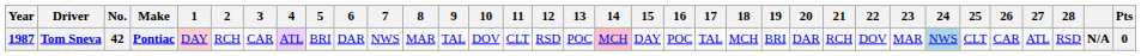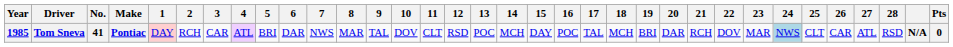Tom Sneva | Year: 1987 -> 1985
Tom Sneva | No.: 42 -> 41
Tom Sneva | 14: pink background -> no background
